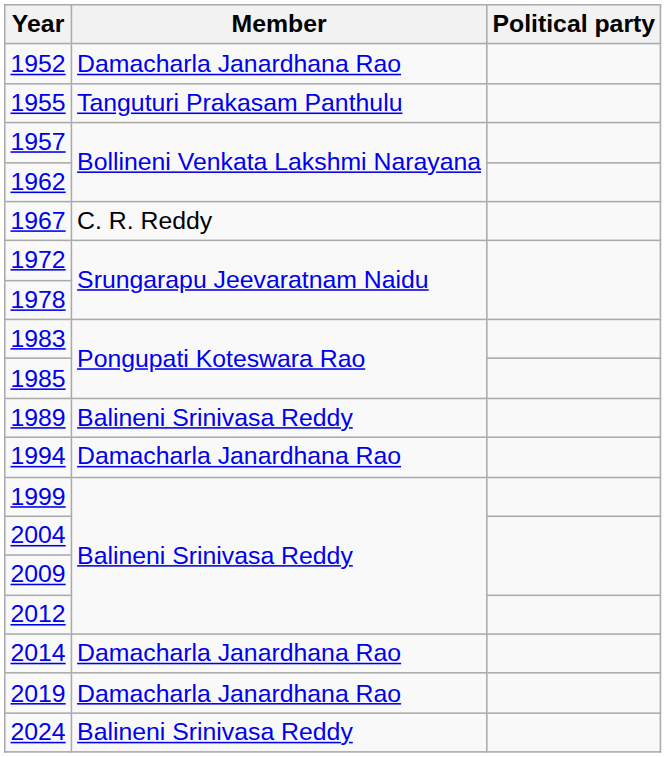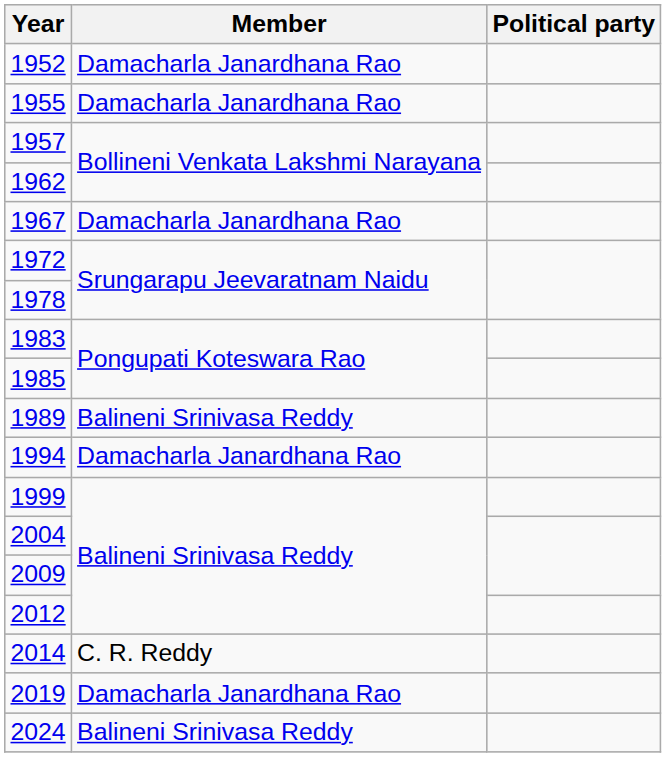1955 | Member: Tanguturi Prakasam Panthulu -> Damacharla Janardhana Rao
1967 | Member: C. R. Reddy -> Damacharla Janardhana Rao
2014 | Member: Damacharla Janardhana Rao -> C. R. Reddy
